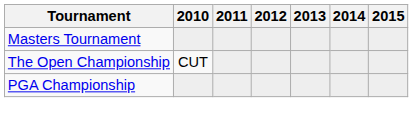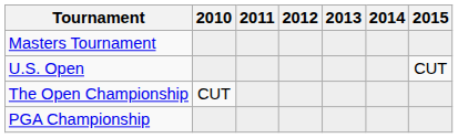+ row: U.S. Open | CUT
